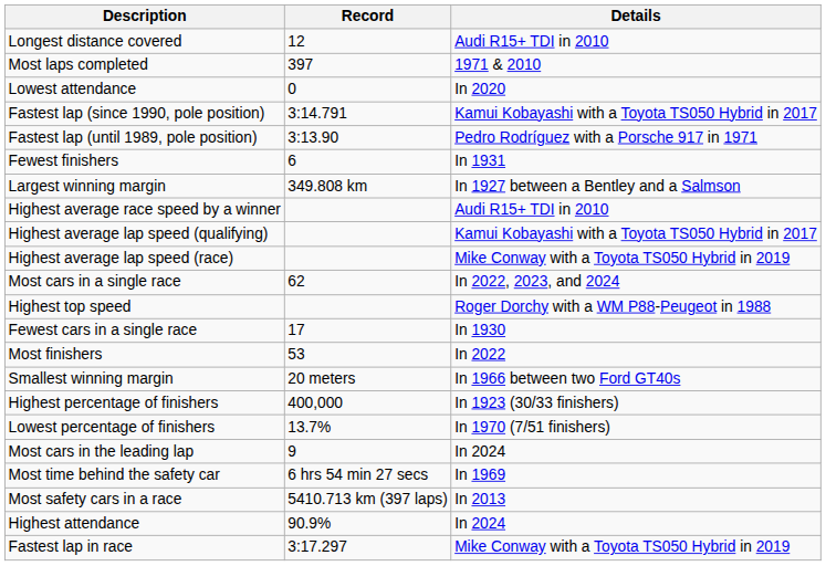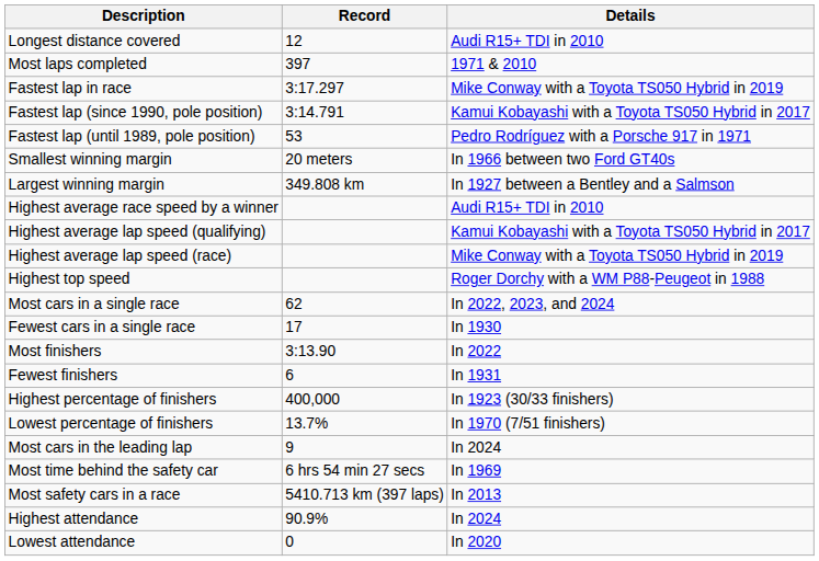rows swapped: Fastest lap in race <-> Lowest attendance
Fastest lap (until 1989, pole position) | Record: 3:13.90 -> 53
rows swapped: Smallest winning margin <-> Fewest finishers
rows swapped: Highest top speed <-> Most cars in a single race
Most finishers | Record: 53 -> 3:13.90
